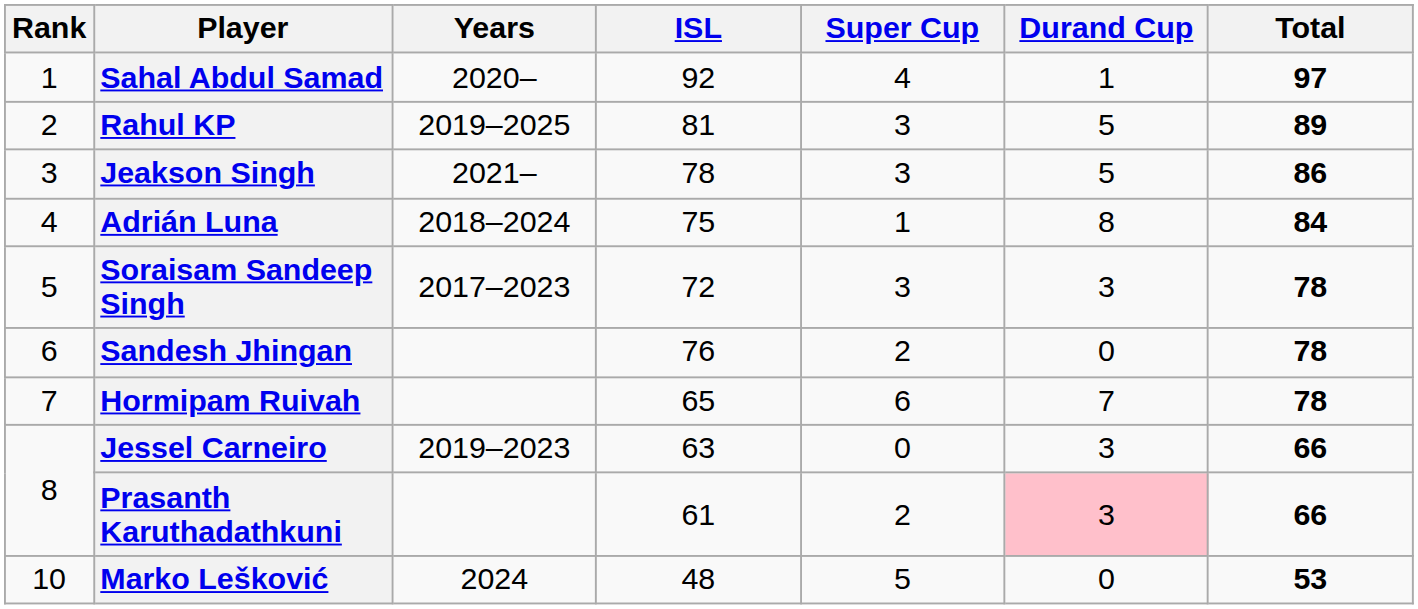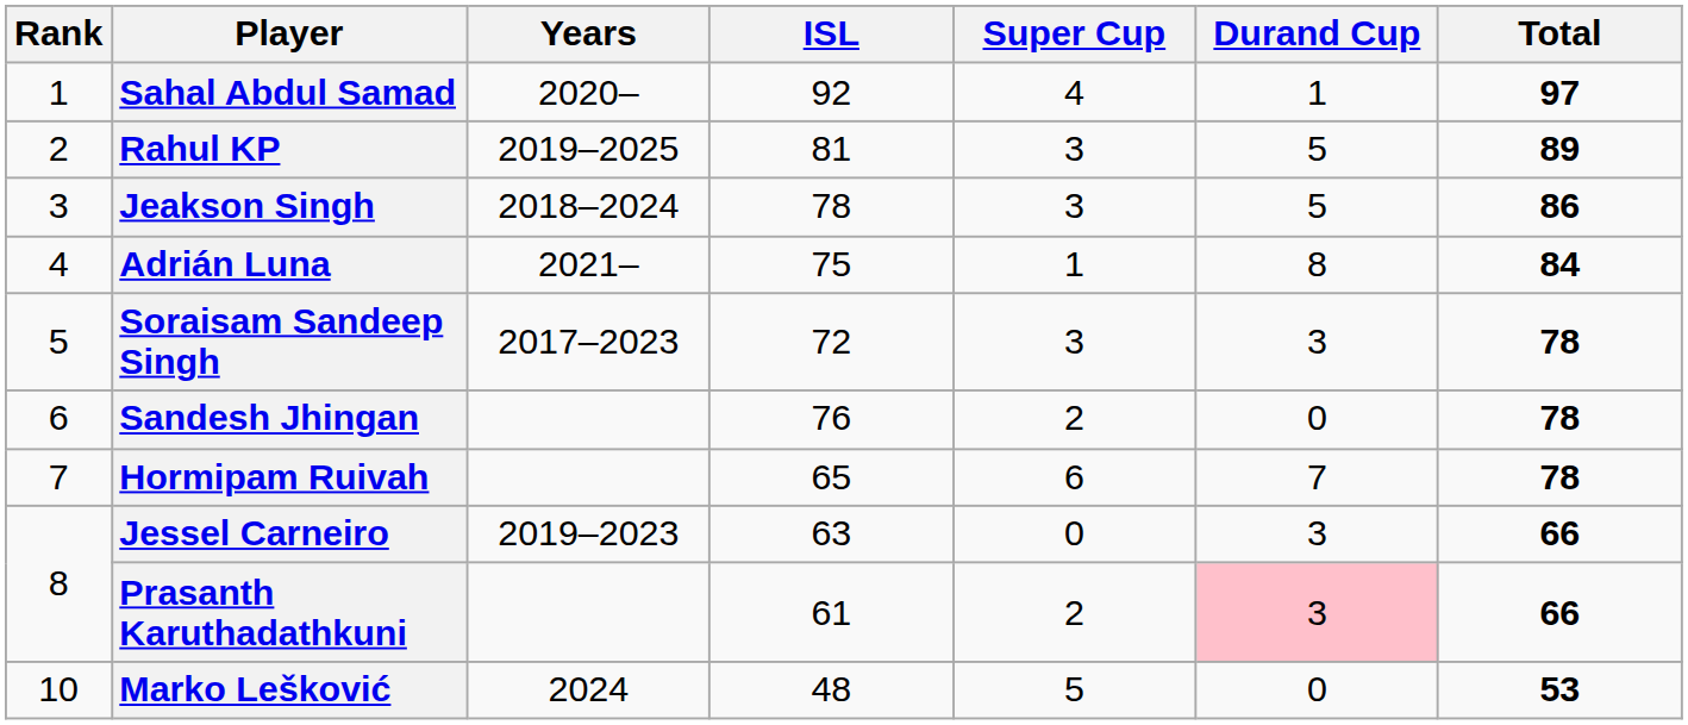Jeakson Singh | Years: 2021– -> 2018–2024
Adrián Luna | Years: 2018–2024 -> 2021–
